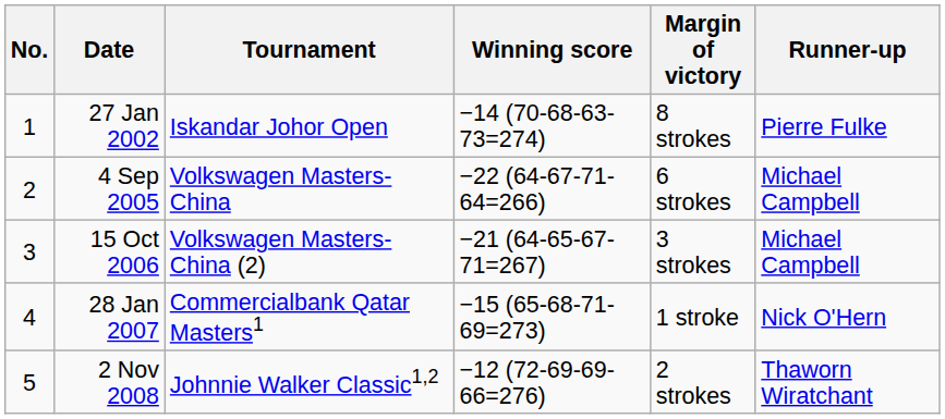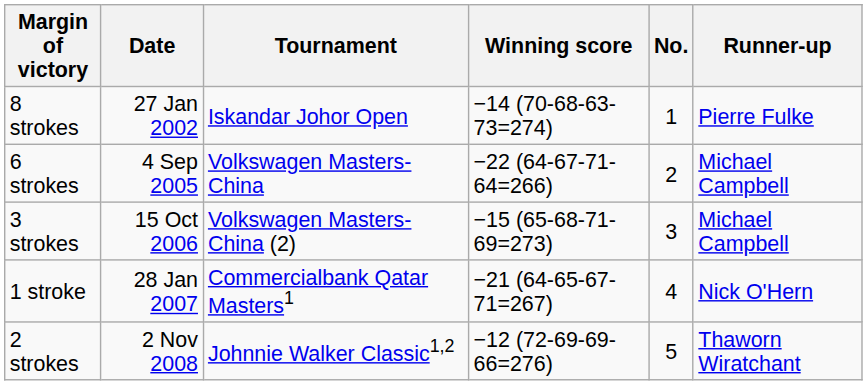columns swapped: No. <-> Margin of victory
15 Oct 2006 | Winning score: −21 (64-65-67-71=267) -> −15 (65-68-71-69=273)
28 Jan 2007 | Winning score: −15 (65-68-71-69=273) -> −21 (64-65-67-71=267)
